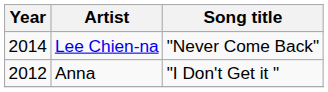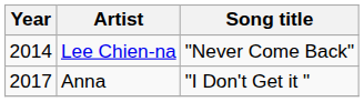Anna | Year: 2012 -> 2017
